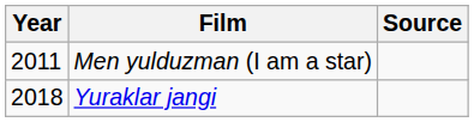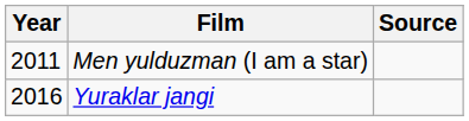Yuraklar jangi | Year: 2018 -> 2016
